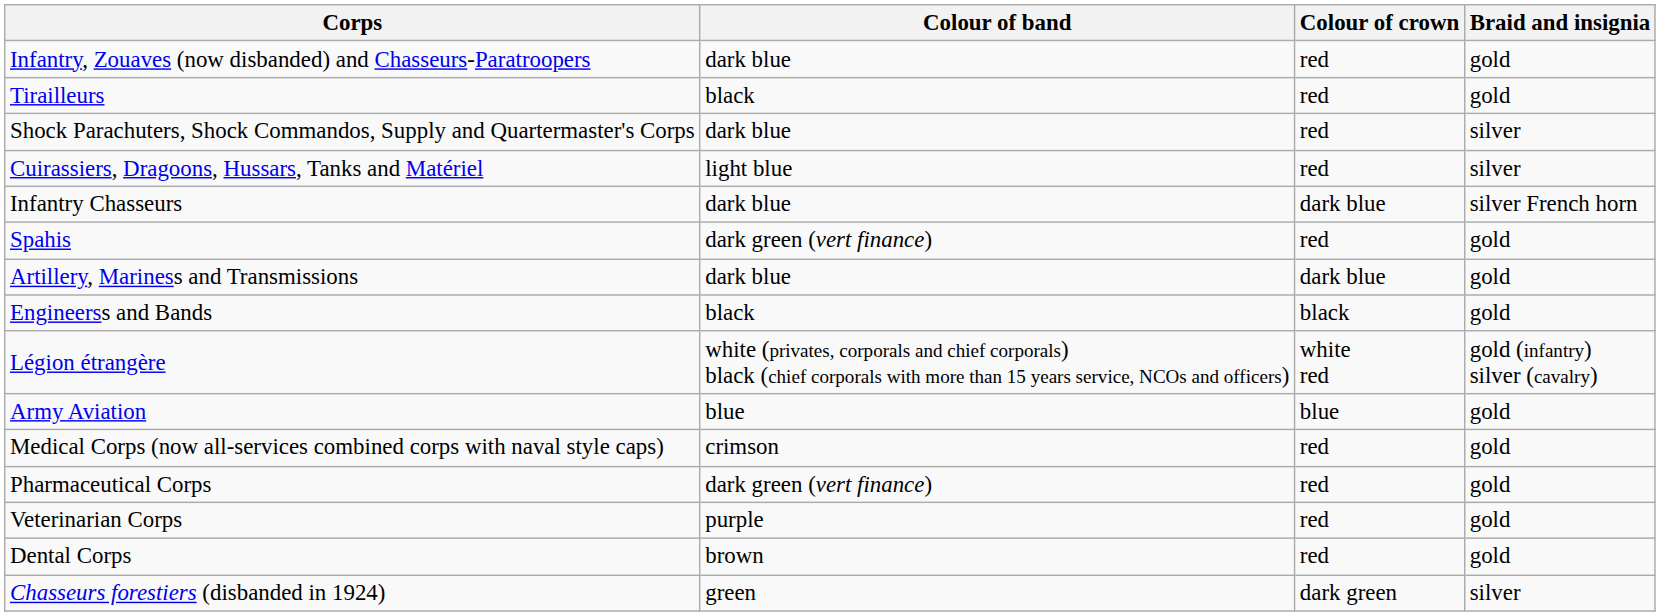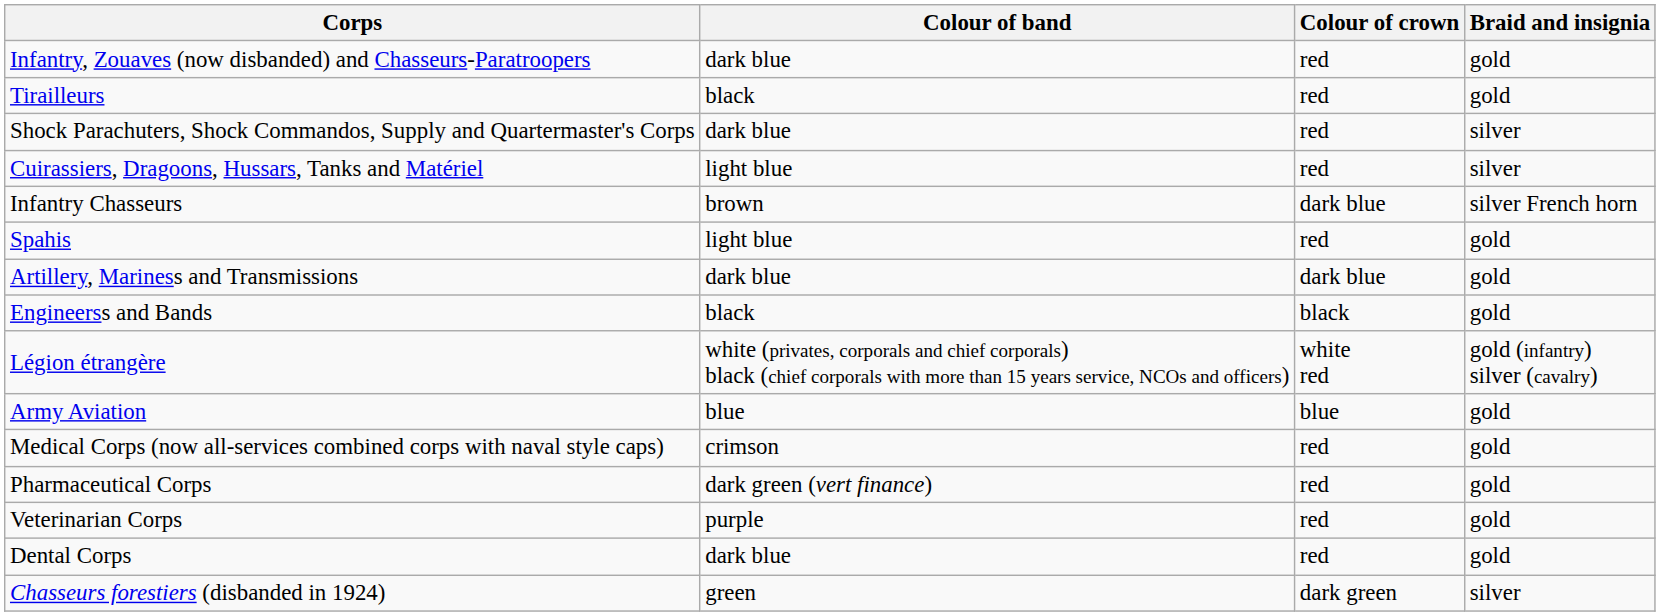Infantry Chasseurs | Colour of band: dark blue -> brown
Spahis | Colour of band: dark green (vert finance) -> light blue
Dental Corps | Colour of band: brown -> dark blue
